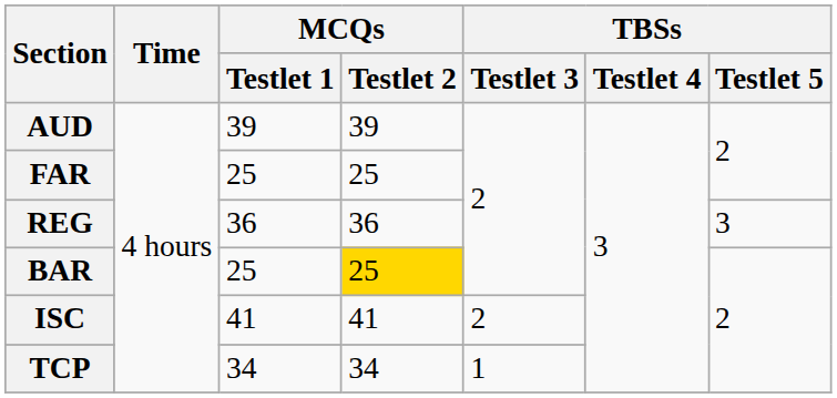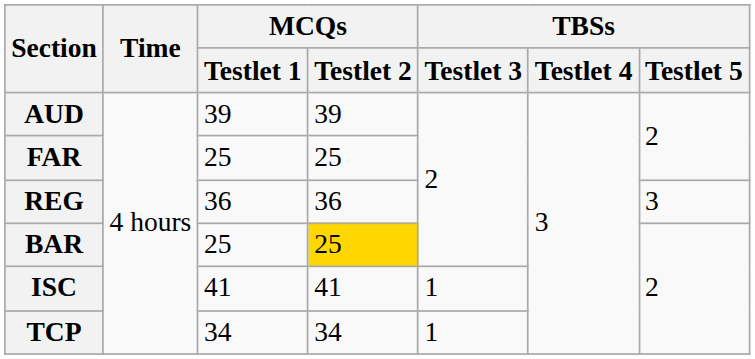ISC | TBSs / Testlet 3: 2 -> 1
